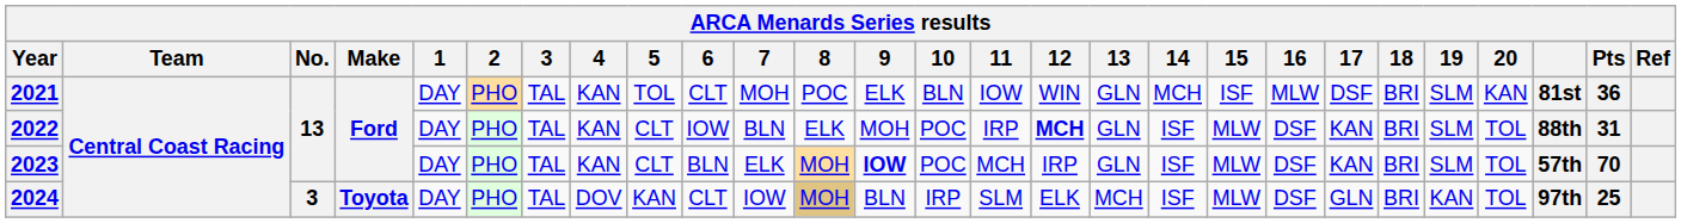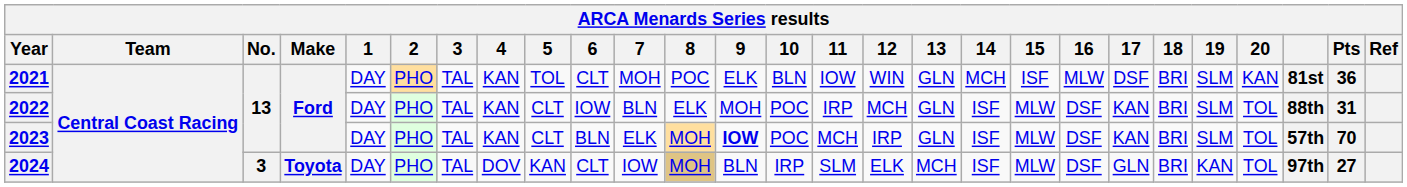2022 | 12: bold -> normal
2024 | Pts: 25 -> 27
